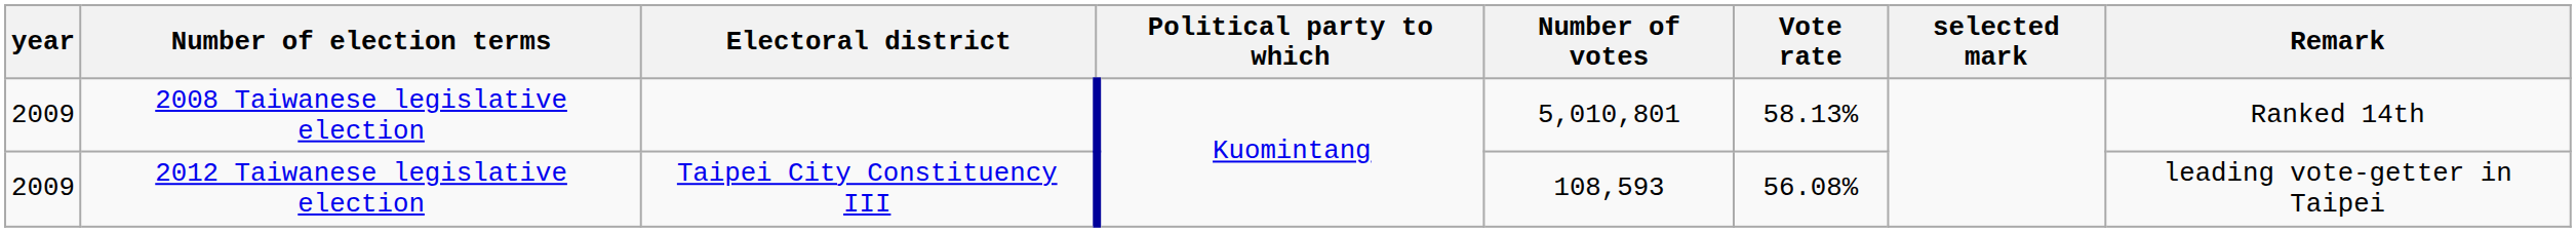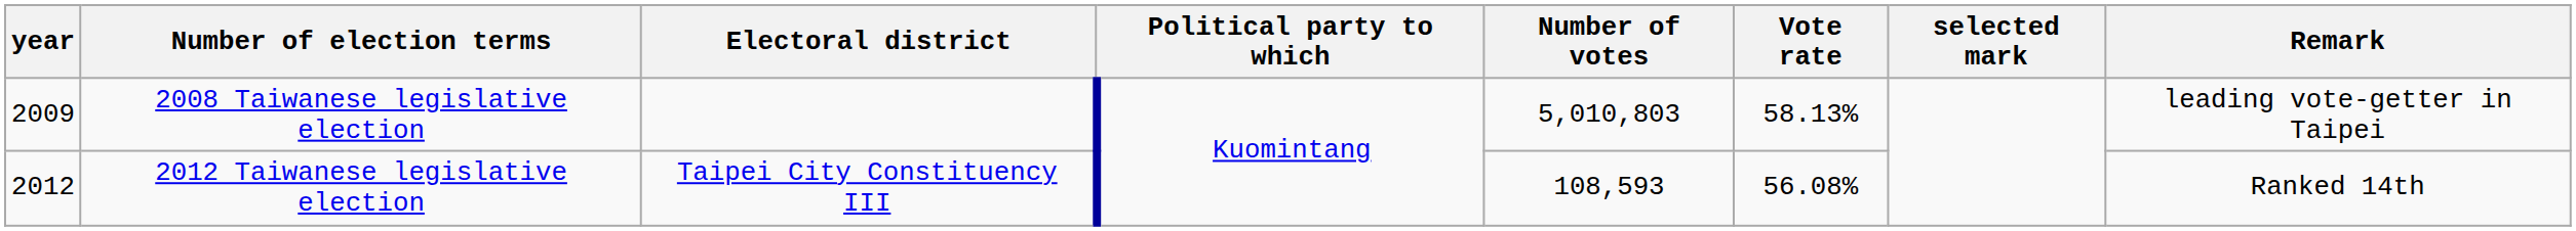2008 Taiwanese legislative election | Number of votes: 5,010,801 -> 5,010,803
2008 Taiwanese legislative election | Remark: Ranked 14th -> leading vote-getter in Taipei
2012 Taiwanese legislative election | year: 2009 -> 2012
2012 Taiwanese legislative election | Remark: leading vote-getter in Taipei -> Ranked 14th
